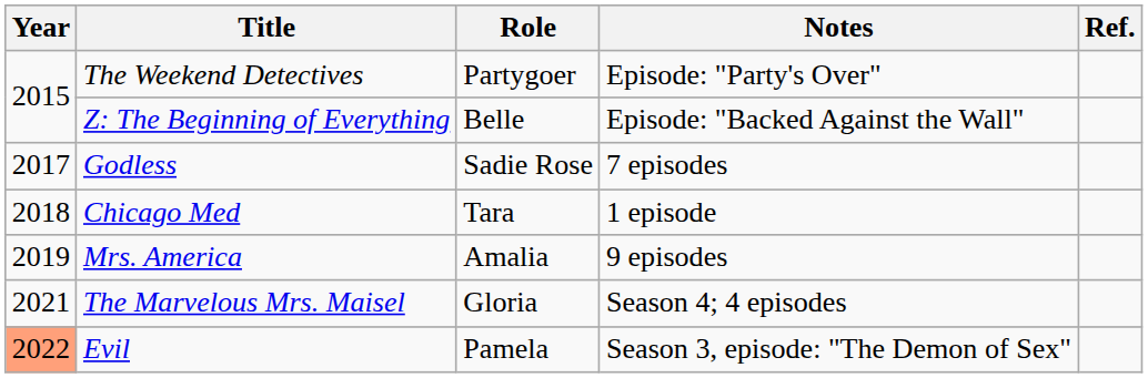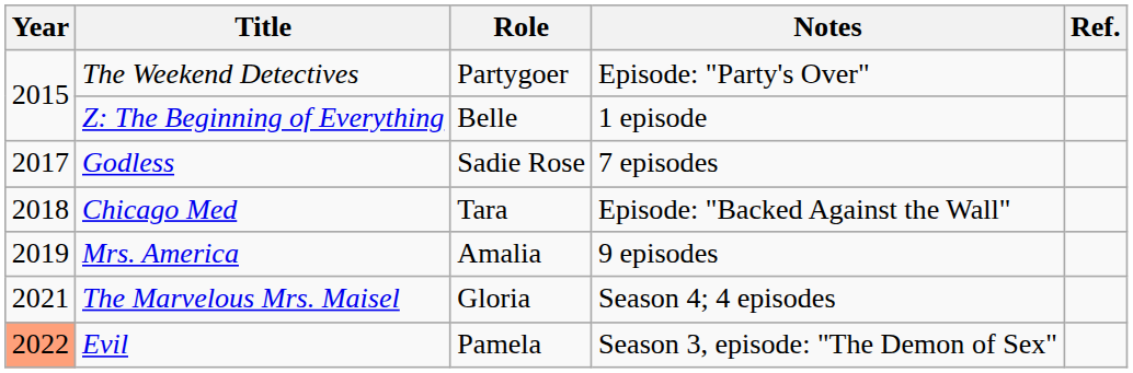Z: The Beginning of Everything | Notes: Episode: "Backed Against the Wall" -> 1 episode
Chicago Med | Notes: 1 episode -> Episode: "Backed Against the Wall"
